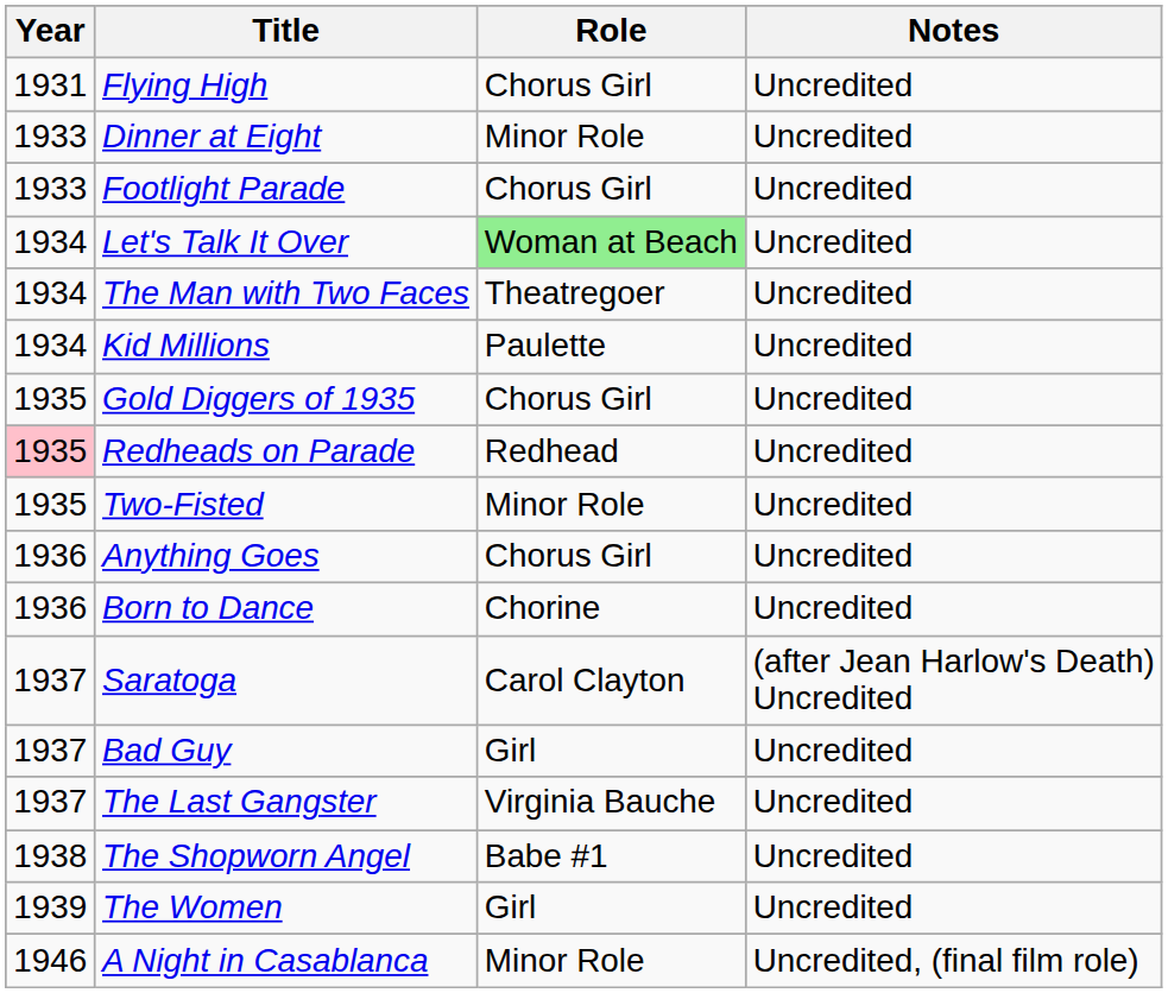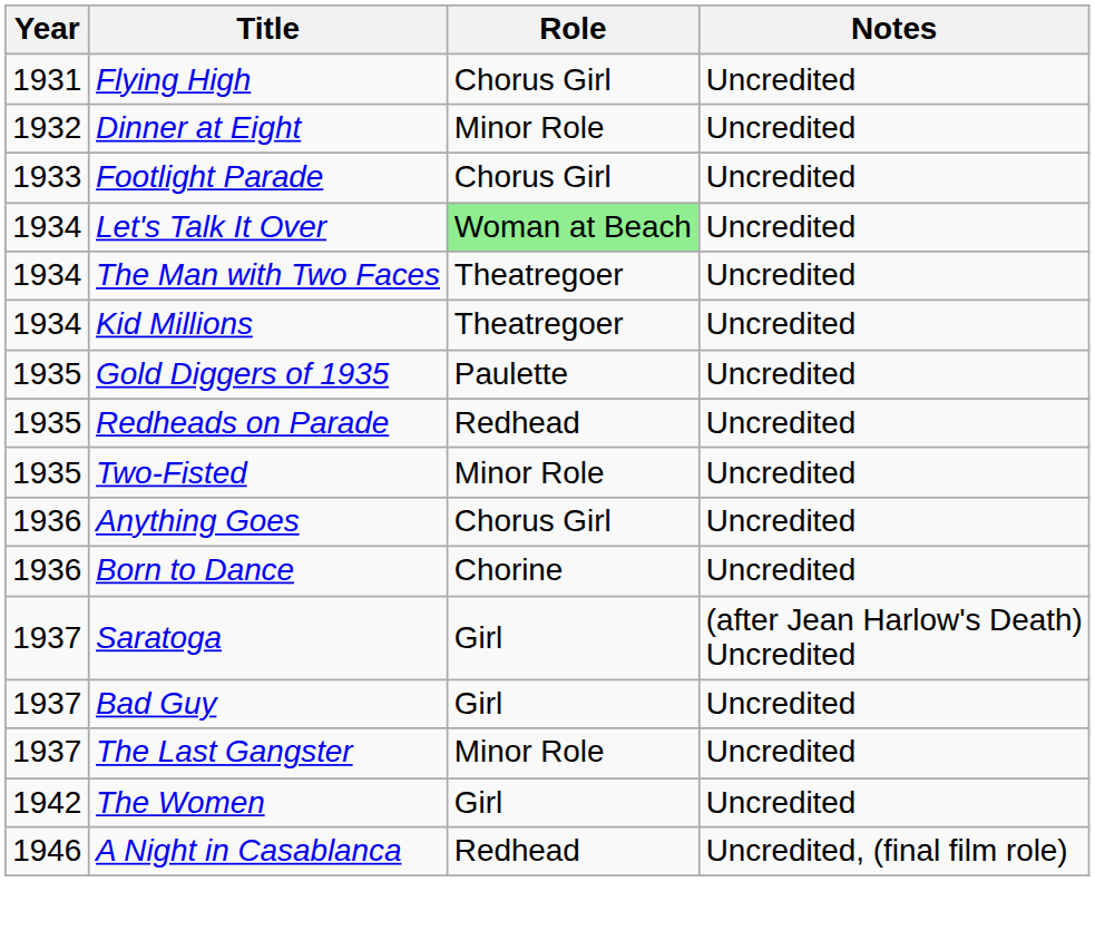Dinner at Eight | Year: 1933 -> 1932
Kid Millions | Role: Paulette -> Theatregoer
Gold Diggers of 1935 | Role: Chorus Girl -> Paulette
Redheads on Parade | Year: pink background -> no background
Saratoga | Role: Carol Clayton -> Girl
The Last Gangster | Role: Virginia Bauche -> Minor Role
- row: 1938 | The Shopworn Angel | Babe #1 | Uncredited
The Women | Year: 1939 -> 1942
A Night in Casablanca | Role: Minor Role -> Redhead
